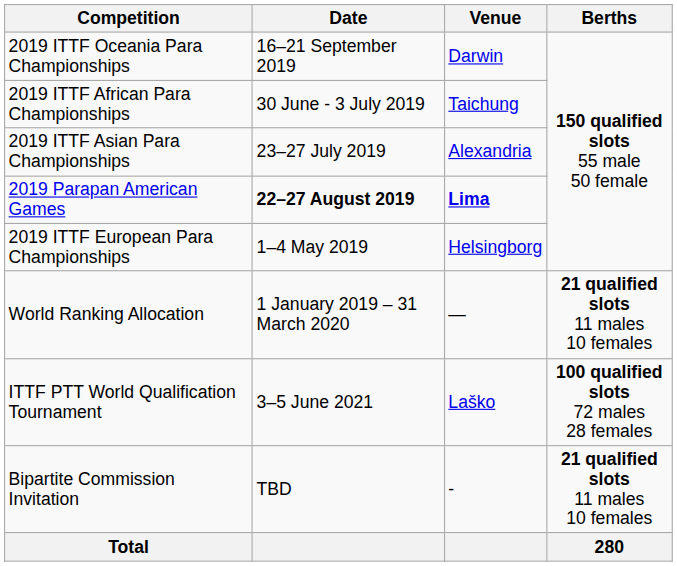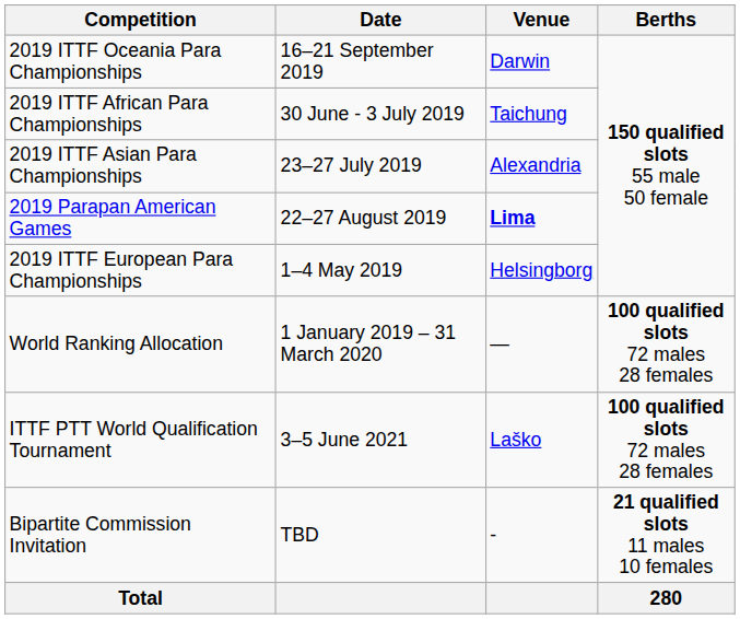2019 Parapan American Games | Date: bold -> normal
World Ranking Allocation | Berths: 21 qualified slots 11 males 10 females -> 100 qualified slots 72 males 28 females
